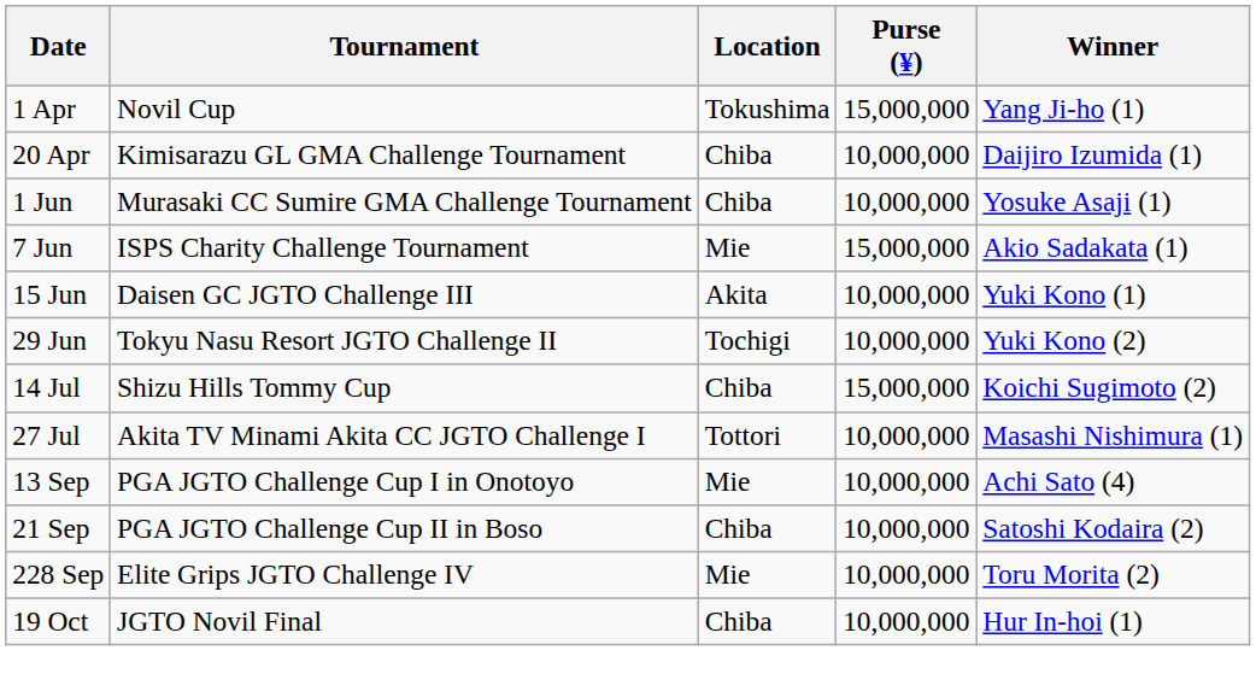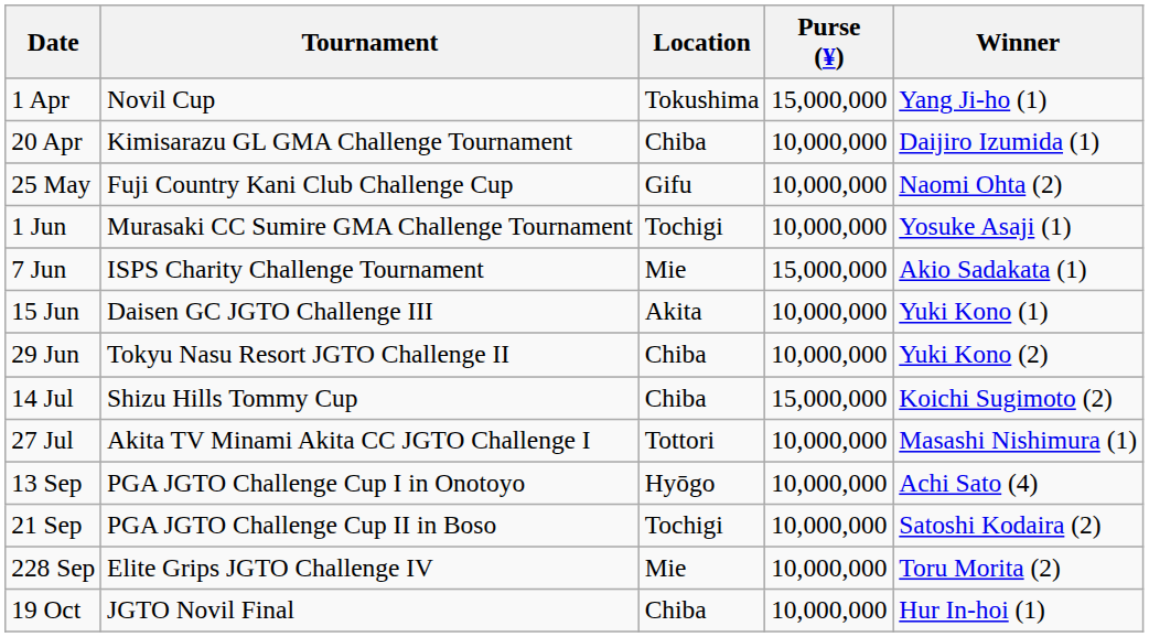+ row: 25 May | Fuji Country Kani Club Challenge Cup | Gifu | 10,000,000 | Naomi Ohta (2)
1 Jun | Location: Chiba -> Tochigi
29 Jun | Location: Tochigi -> Chiba
13 Sep | Location: Mie -> Hyōgo
21 Sep | Location: Chiba -> Tochigi
